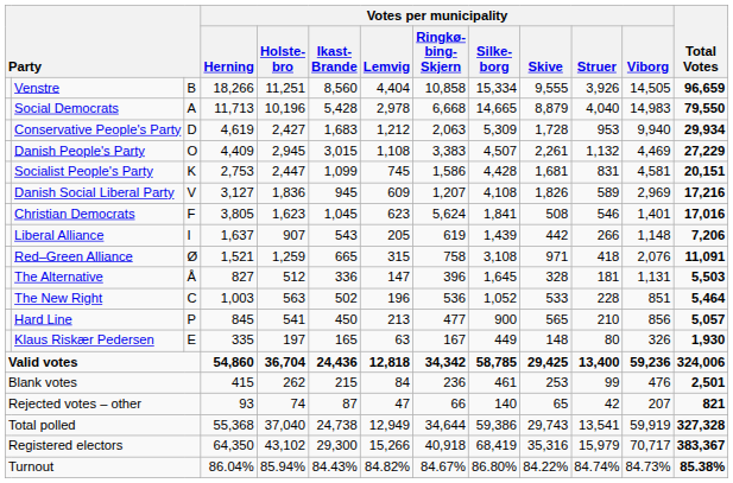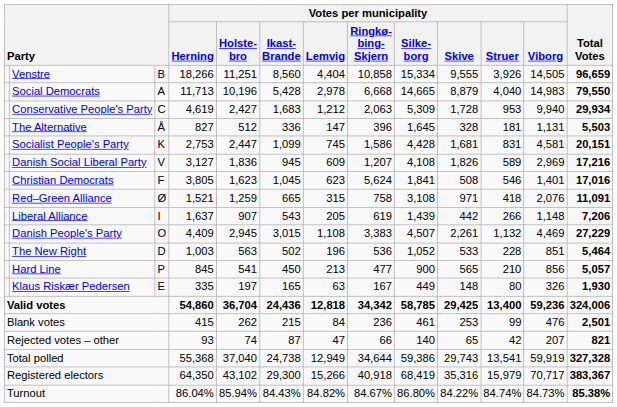Conservative People's Party | column 3: D -> C
rows swapped: Danish People's Party <-> The Alternative
rows swapped: Red–Green Alliance <-> Liberal Alliance
The New Right | column 3: C -> D
